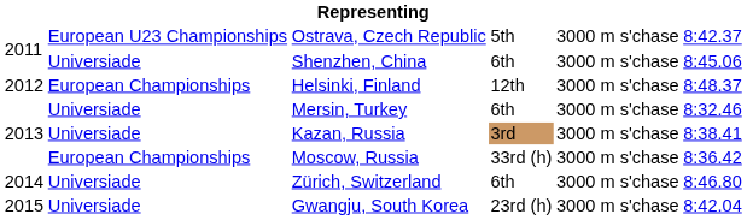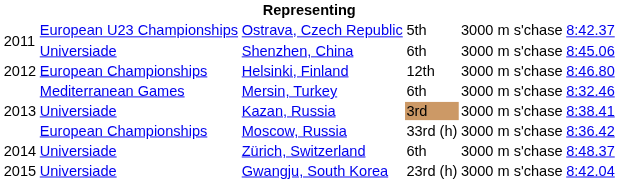Helsinki, Finland | column 6: 8:48.37 -> 8:46.80
Mersin, Turkey | column 2: Universiade -> Mediterranean Games
Zürich, Switzerland | column 6: 8:46.80 -> 8:48.37
